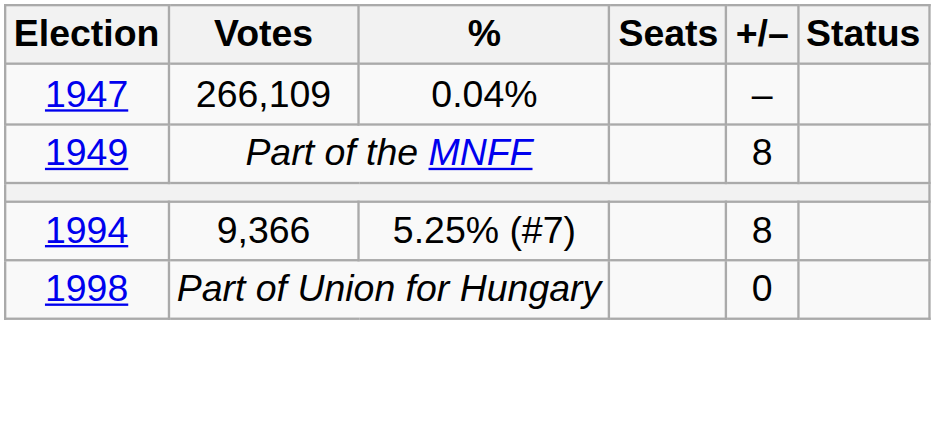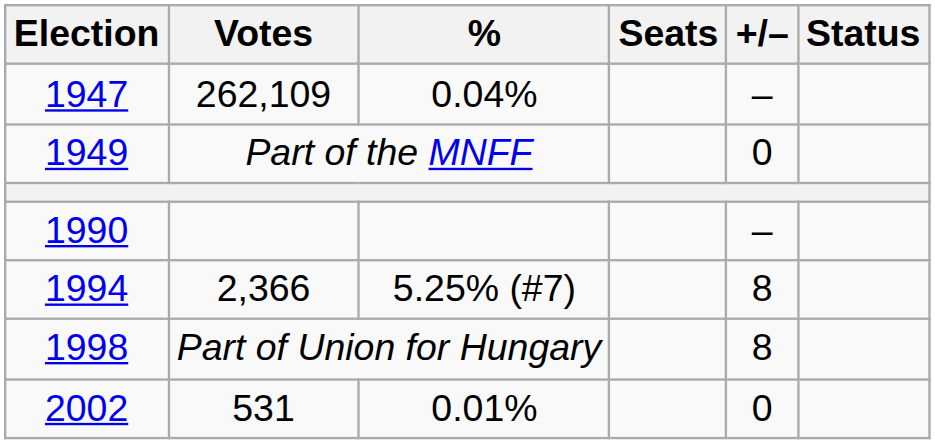1947 | Votes: 266,109 -> 262,109
1949 | +/–: 8 -> 0
+ row: 1990 | –
1994 | Votes: 9,366 -> 2,366
1998 | +/–: 0 -> 8
+ row: 2002 | 531 | 0.01% | 0
